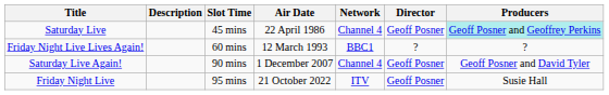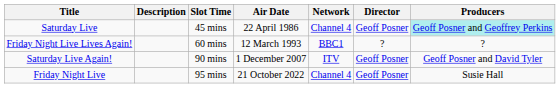Saturday Live Again! | Network: Channel 4 -> ITV
Friday Night Live | Network: ITV -> Channel 4
